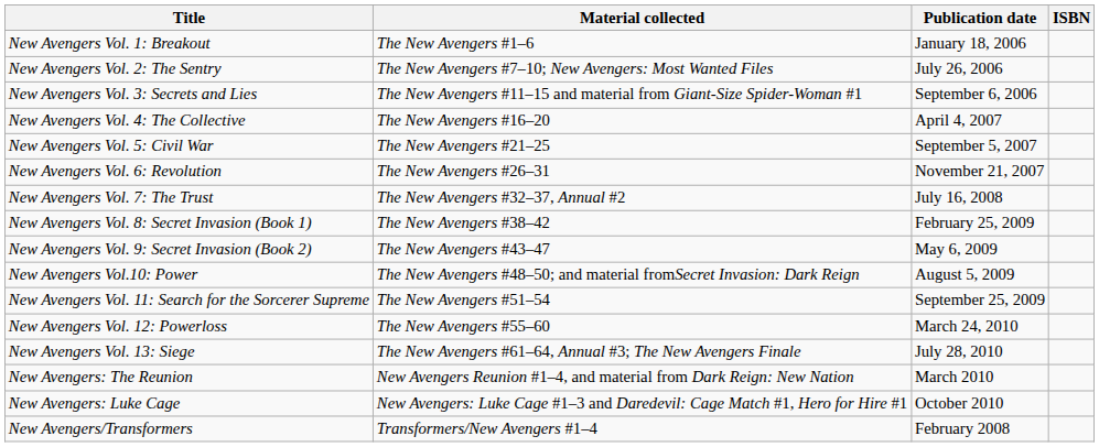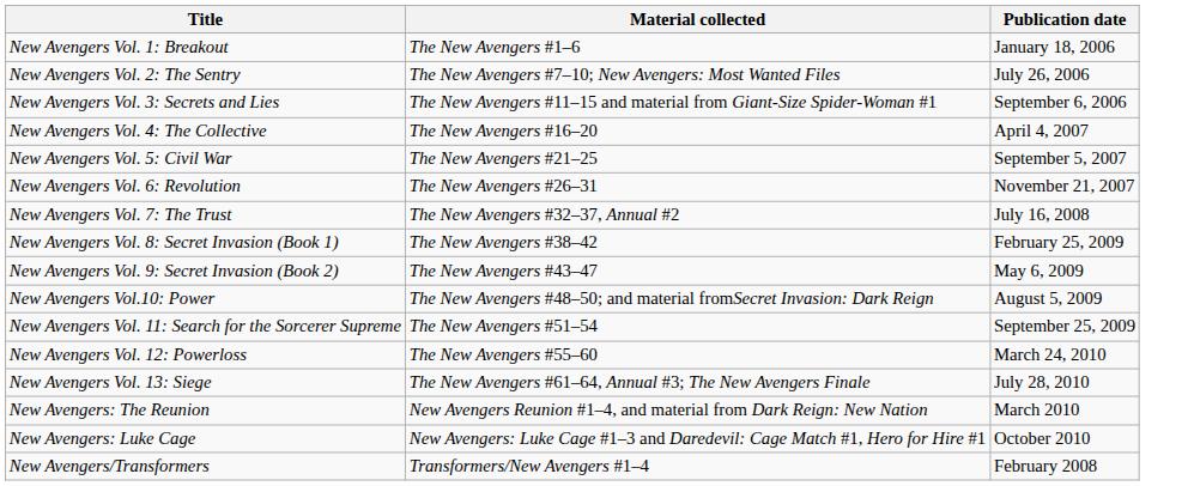- column: ISBN
